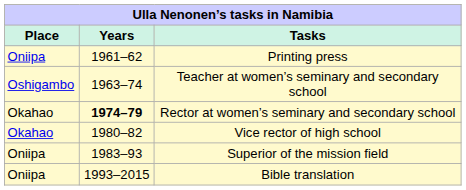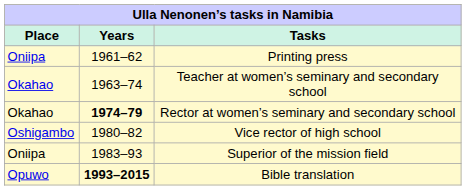Teacher at women’s seminary and secondary school | Place: Oshigambo -> Okahao
Vice rector of high school | Place: Okahao -> Oshigambo
Bible translation | Place: Oniipa -> Opuwo
Bible translation | Years: normal -> bold
